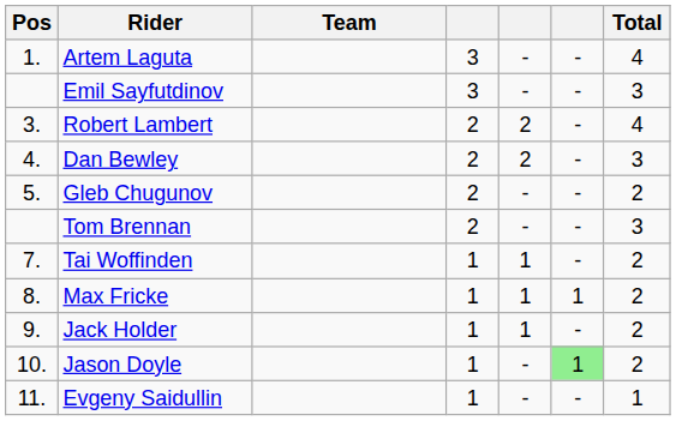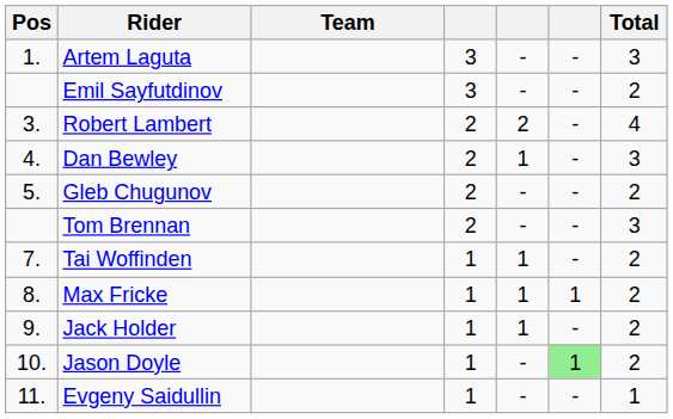Artem Laguta | Total: 4 -> 3
Emil Sayfutdinov | Total: 3 -> 2
Dan Bewley | column 5: 2 -> 1
